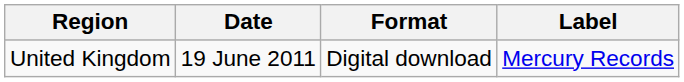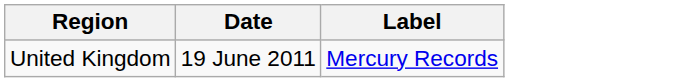- column: Format | Digital download
